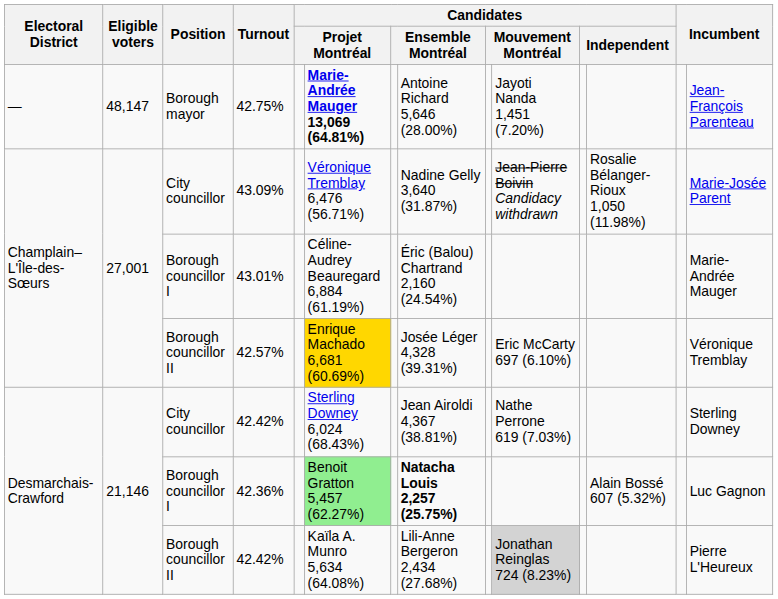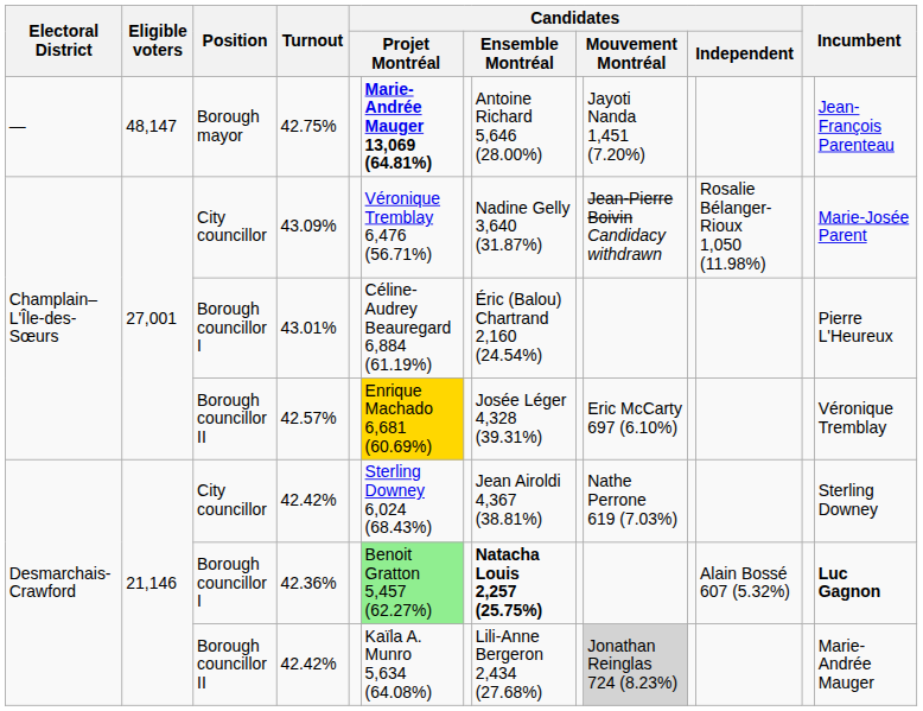43.01% | column 14: Marie-Andrée Mauger -> Pierre L'Heureux
42.36% | column 14: normal -> bold
Borough councillor II / 42.42% | column 14: Pierre L'Heureux -> Marie-Andrée Mauger
